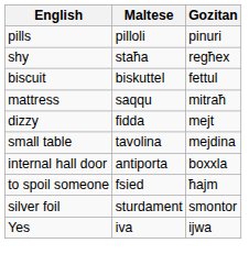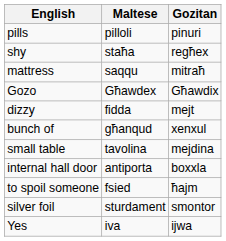- row: biscuit | biskuttel | fettul
+ row: Gozo | Għawdex | Għawdix
+ row: bunch of | għanqud | xenxul
